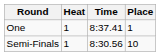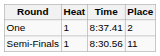One | Place: 1 -> 2
Semi-Finals | Place: 10 -> 11
